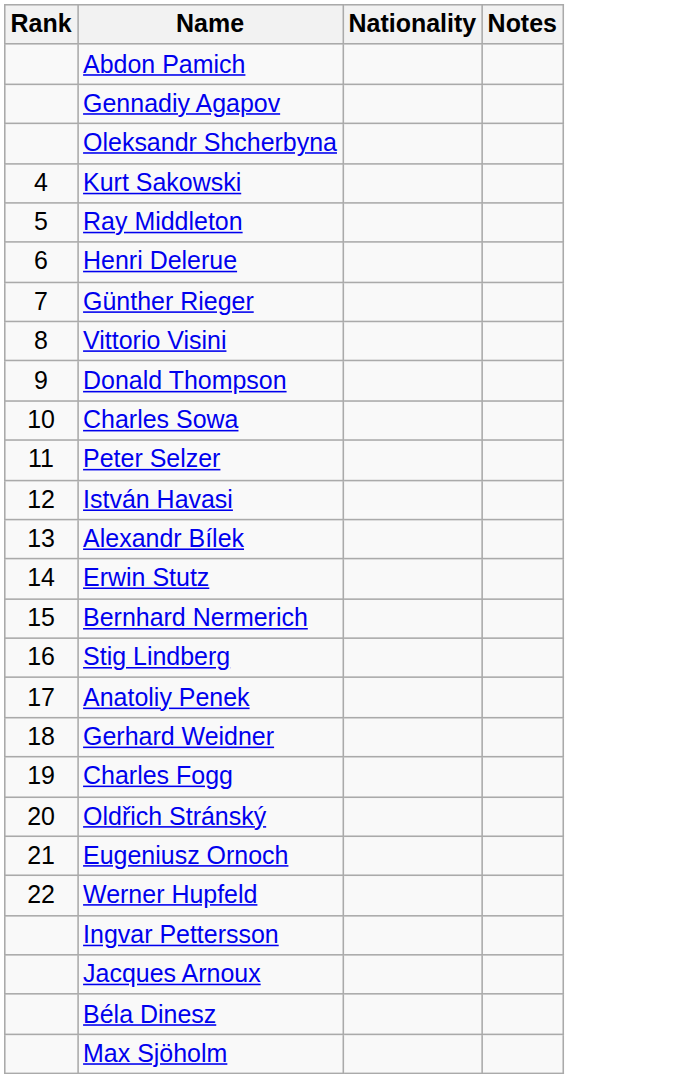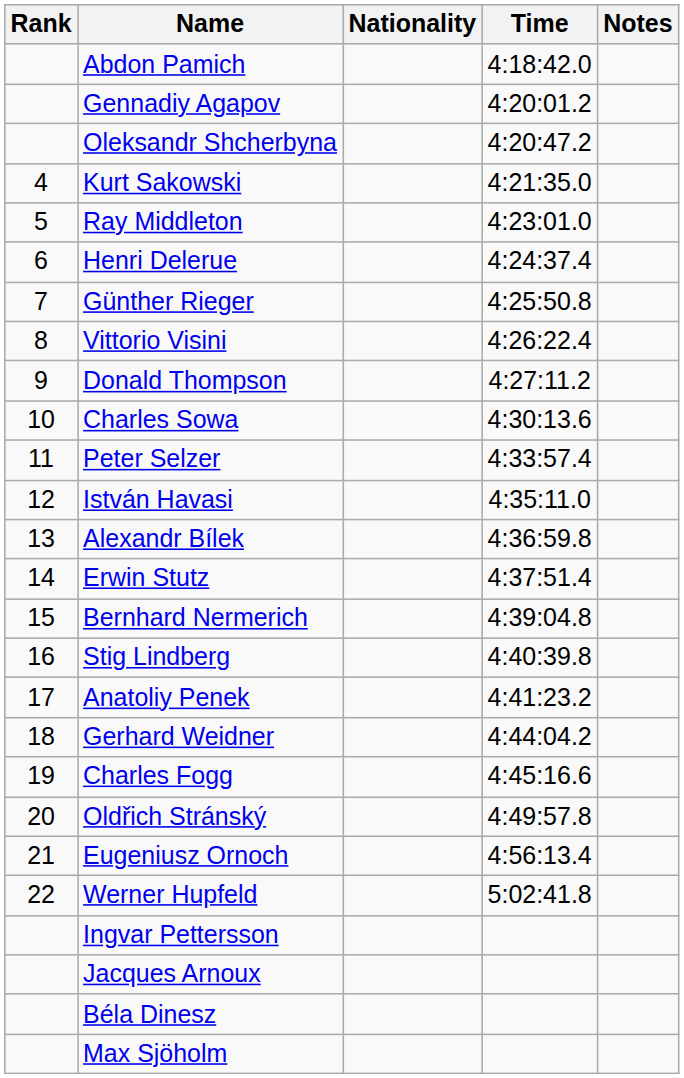+ column: Time | 4:18:42.0 | 4:20:01.2 | 4:20:47.2 | 4:21:35.0 | 4:23:01.0 | 4:24:37.4 | 4:25:50.8 | 4:26:22.4 | 4:27:11.2 | 4:30:13.6 | 4:33:57.4 | 4:35:11.0 | 4:36:59.8 | 4:37:51.4 | 4:39:04.8 | 4:40:39.8 | 4:41:23.2 | 4:44:04.2 | 4:45:16.6 | 4:49:57.8 | 4:56:13.4 | 5:02:41.8
